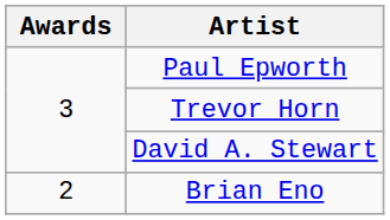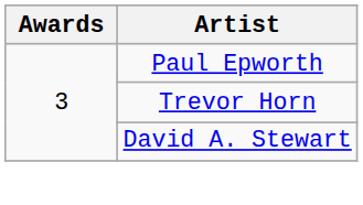- row: 2 | Brian Eno
